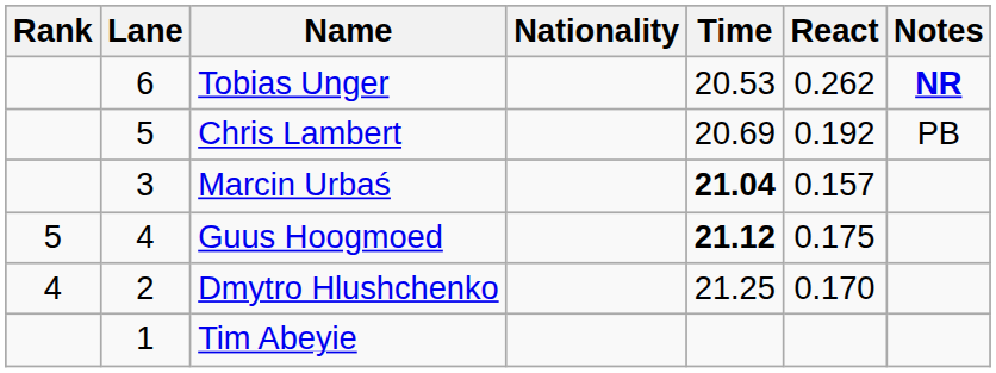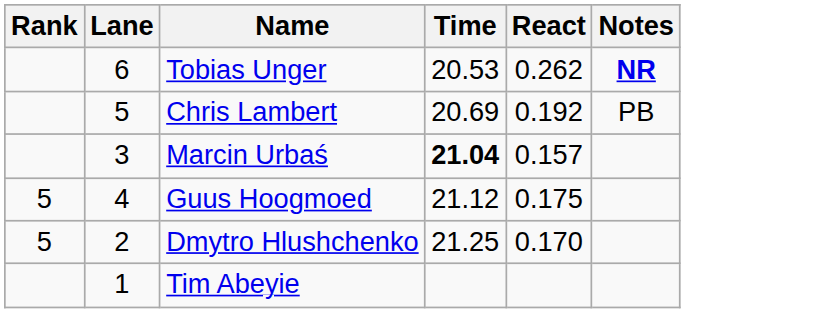- column: Nationality
Guus Hoogmoed | Time: bold -> normal
Dmytro Hlushchenko | Rank: 4 -> 5
